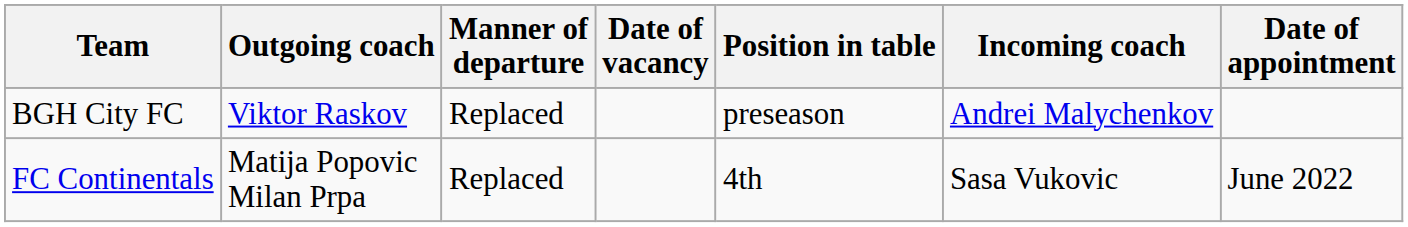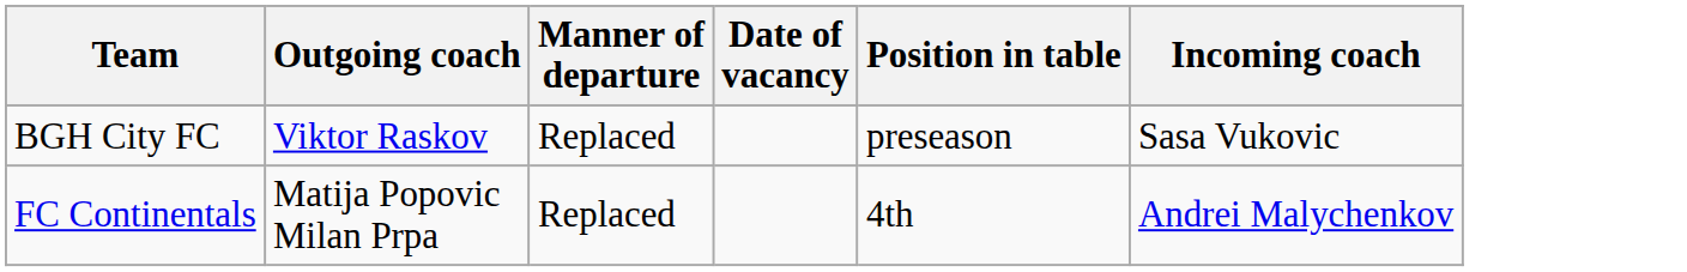- column: Date of appointment | June 2022
BGH City FC | Incoming coach: Andrei Malychenkov -> Sasa Vukovic
FC Continentals | Incoming coach: Sasa Vukovic -> Andrei Malychenkov
